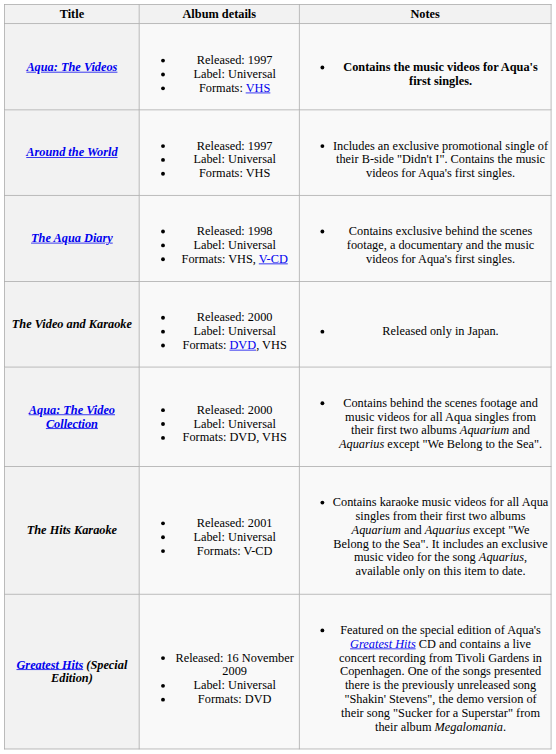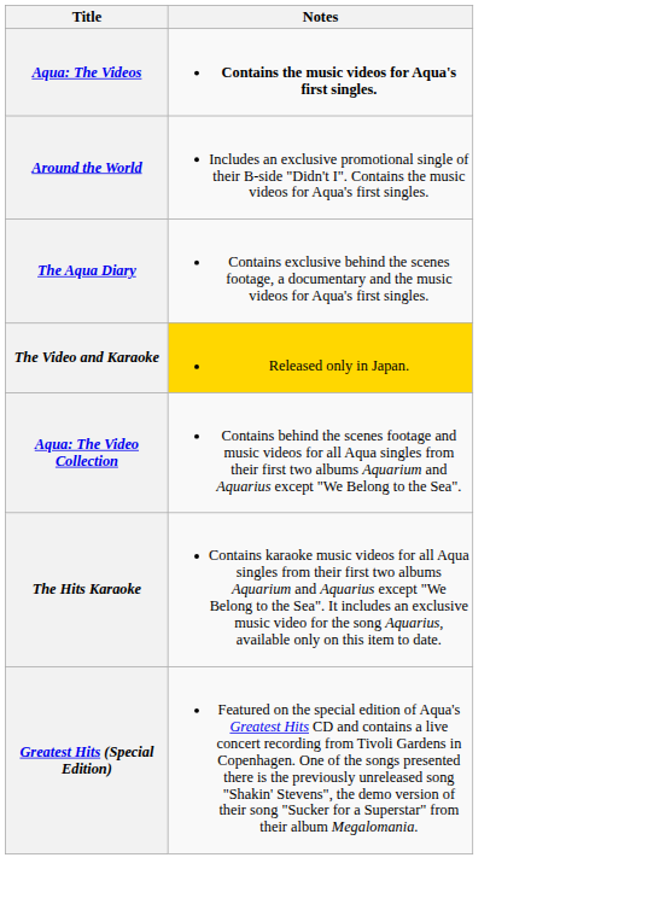- column: Album details | Released: 1997 Label: Universal Formats: VHS | Released: 1997 Label: Universal Formats: VHS | Released: 1998 Label: Universal Formats: VHS, V-CD | Released: 2000 Label: Universal Formats: DVD, VHS | Released: 2000 Label: Universal Formats: DVD, VHS | Released: 2001 Label: Universal Formats: V-CD | Released: 16 November 2009 Label: Universal Formats: DVD
The Video and Karaoke | Notes: no background -> gold background
